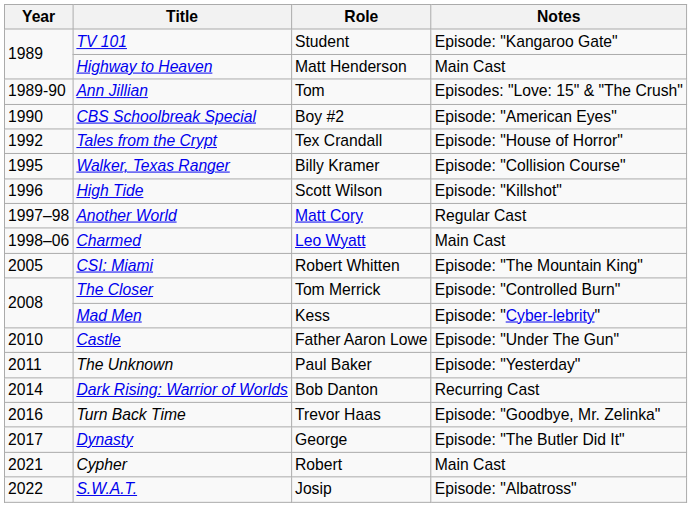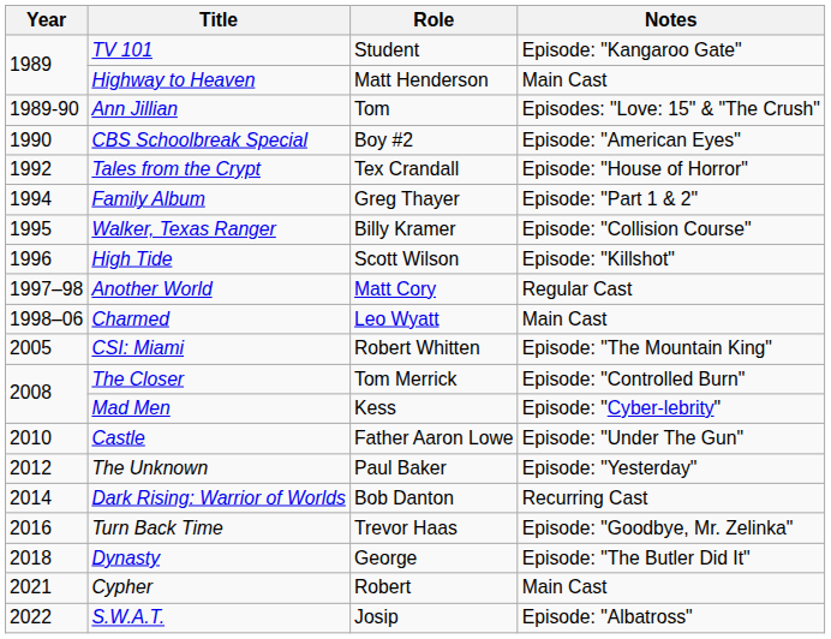+ row: 1994 | Family Album | Greg Thayer | Episode: "Part 1 & 2"
The Unknown | Year: 2011 -> 2012
Dynasty | Year: 2017 -> 2018
